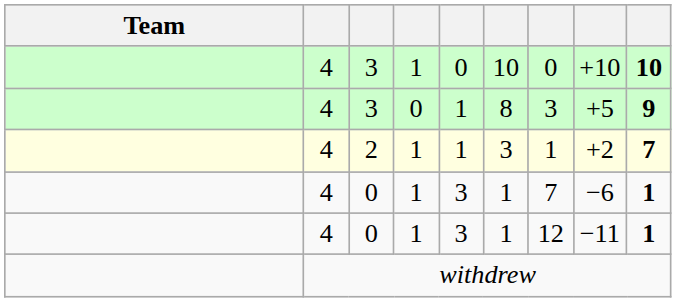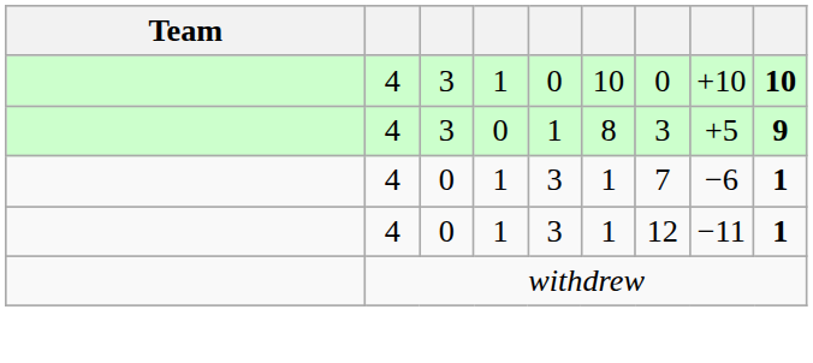- row: 4 | 2 | 1 | 1 | 3 | 1 | +2 | 7
